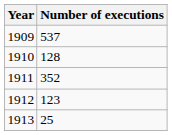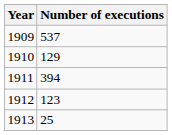1910 | Number of executions: 128 -> 129
1911 | Number of executions: 352 -> 394
